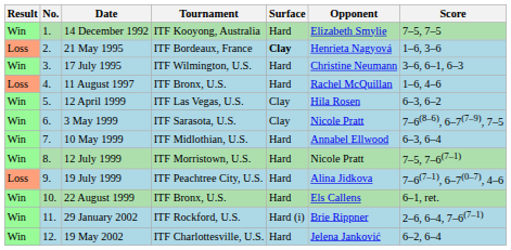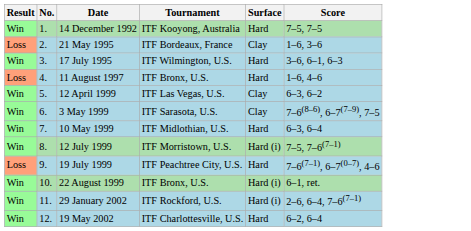- column: Opponent | Elizabeth Smylie | Henrieta Nagyová | Christine Neumann | Rachel McQuillan | Hila Rosen | Nicole Pratt | Annabel Ellwood | Nicole Pratt | Alina Jidkova | Els Callens | Brie Rippner | Jelena Janković
21 May 1995 | Surface: bold -> normal
12 July 1999 | Surface: Hard -> Hard (i)
22 August 1999 | Surface: Hard -> Hard (i)
